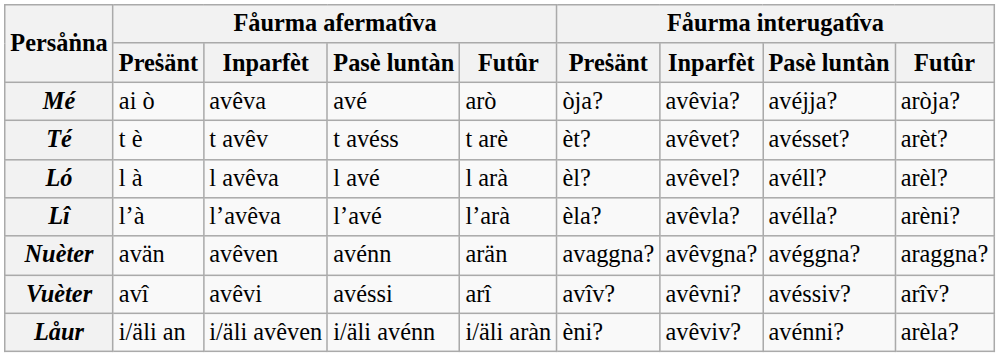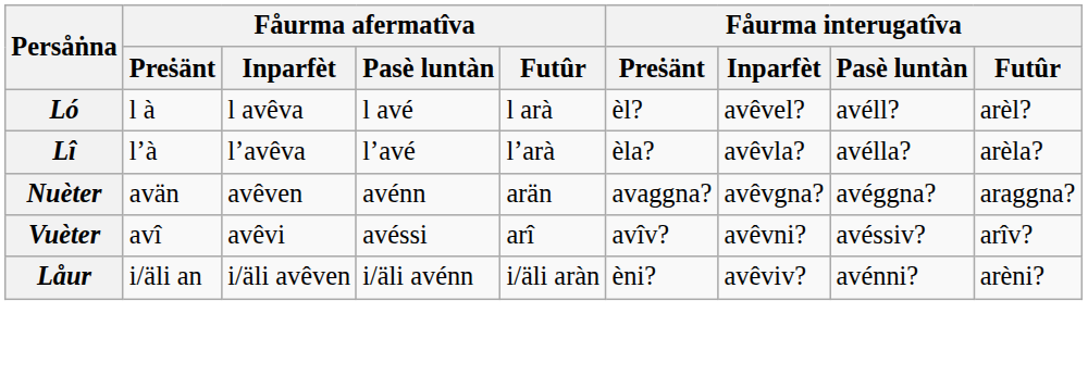- row: Mé | ai ò | avêva | avé | arò | òja? | avêvia? | avéjja? | aròja?
- row: Té | t è | t avêv | t avéss | t arè | èt? | avêvet? | avésset? | arèt?
Lî | Fåurma interugatîva / Futûr: arèni? -> arèla?
Låur | Fåurma interugatîva / Futûr: arèla? -> arèni?
